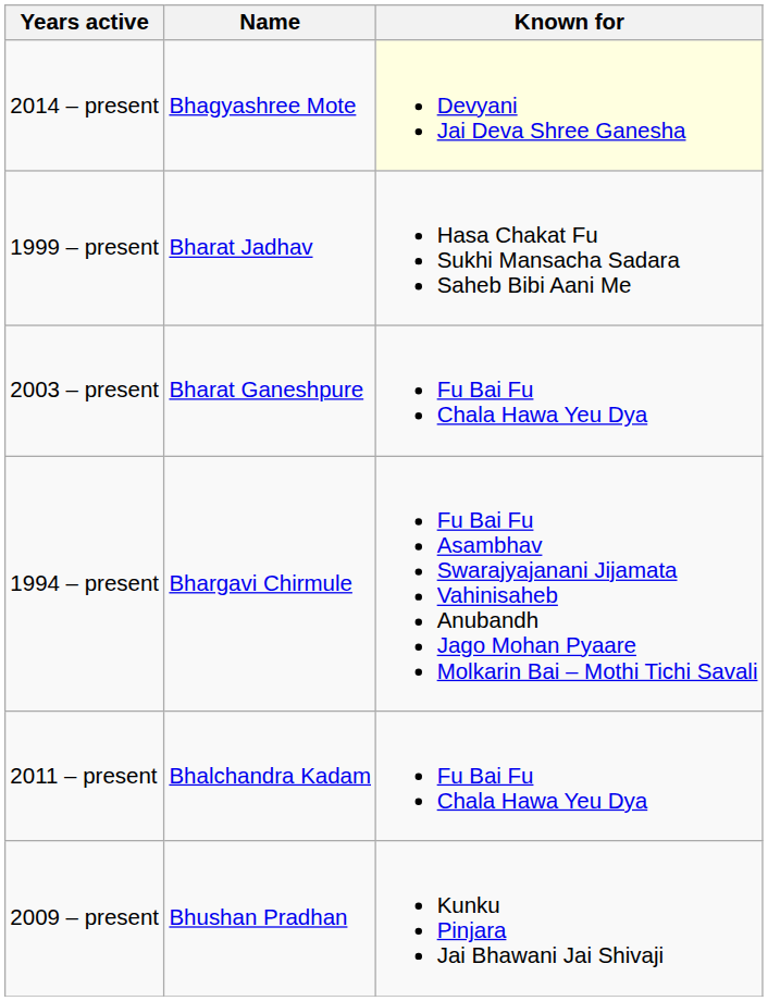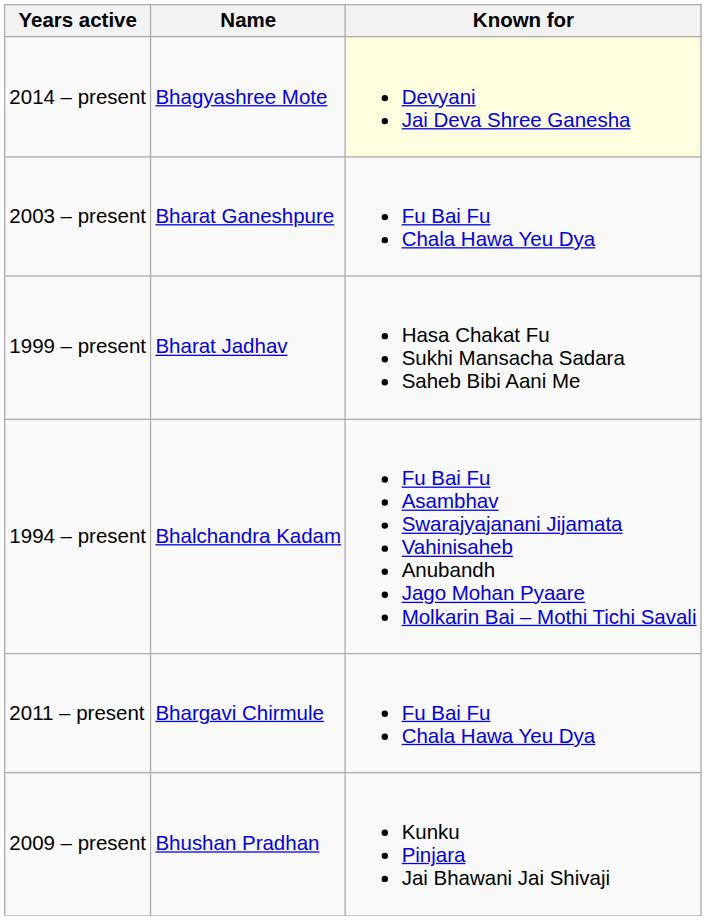rows swapped: 1999 – present <-> 2003 – present
1994 – present | Name: Bhargavi Chirmule -> Bhalchandra Kadam
2011 – present | Name: Bhalchandra Kadam -> Bhargavi Chirmule
